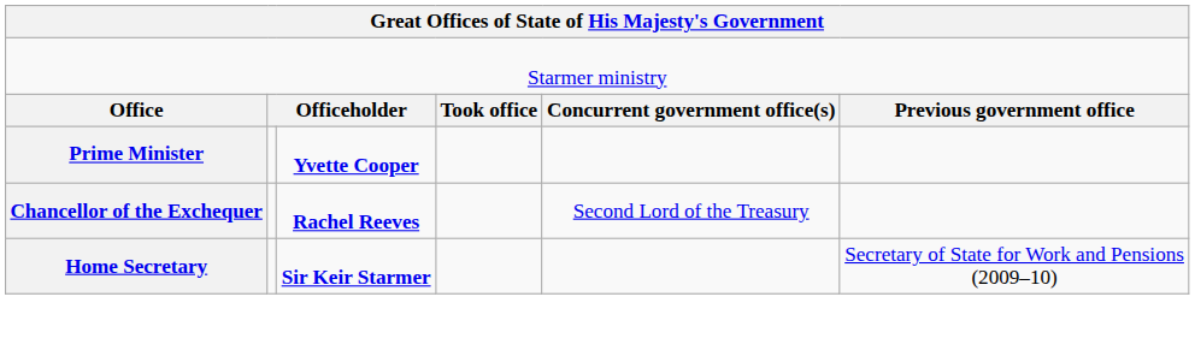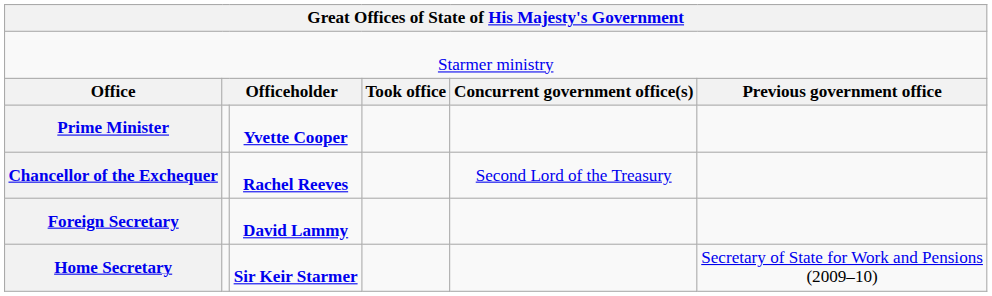+ row: Foreign Secretary | David Lammy
